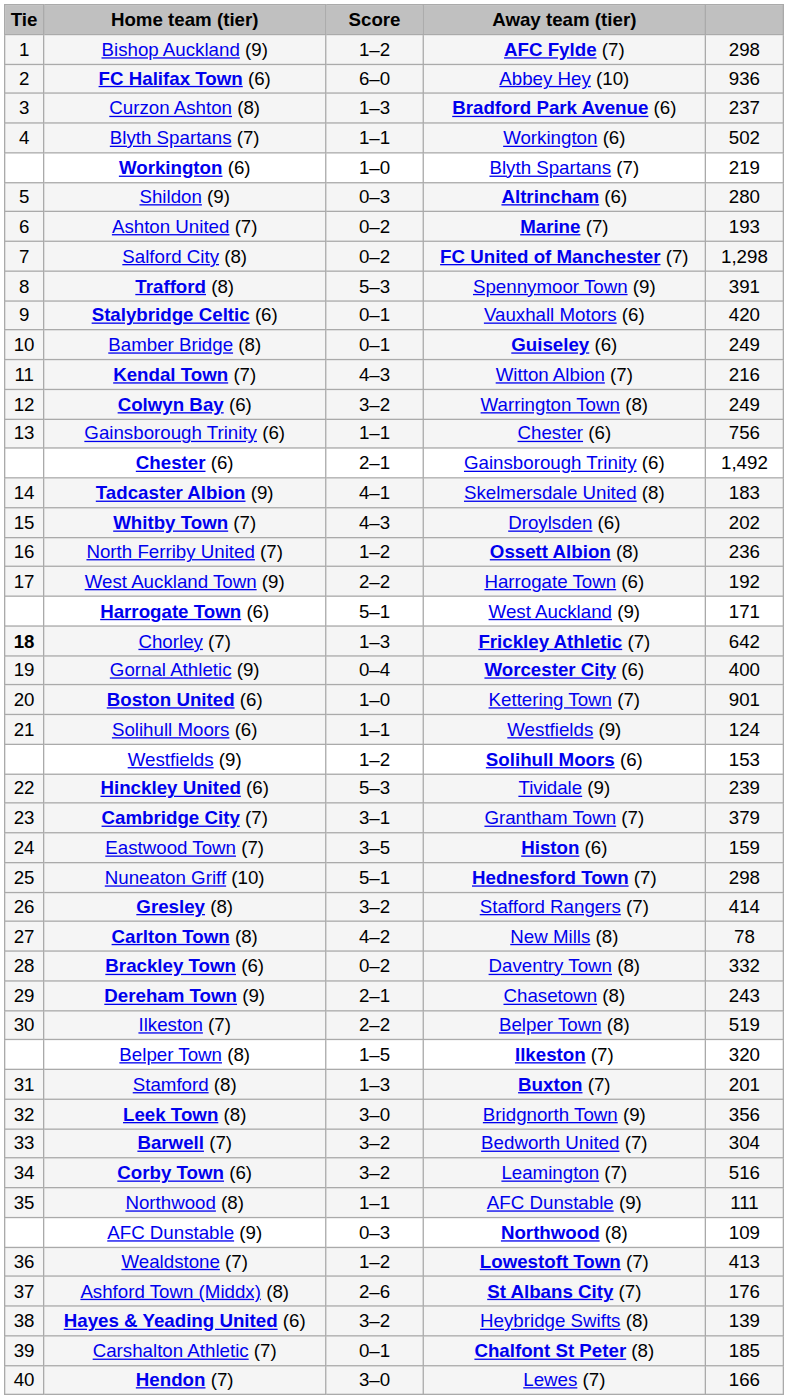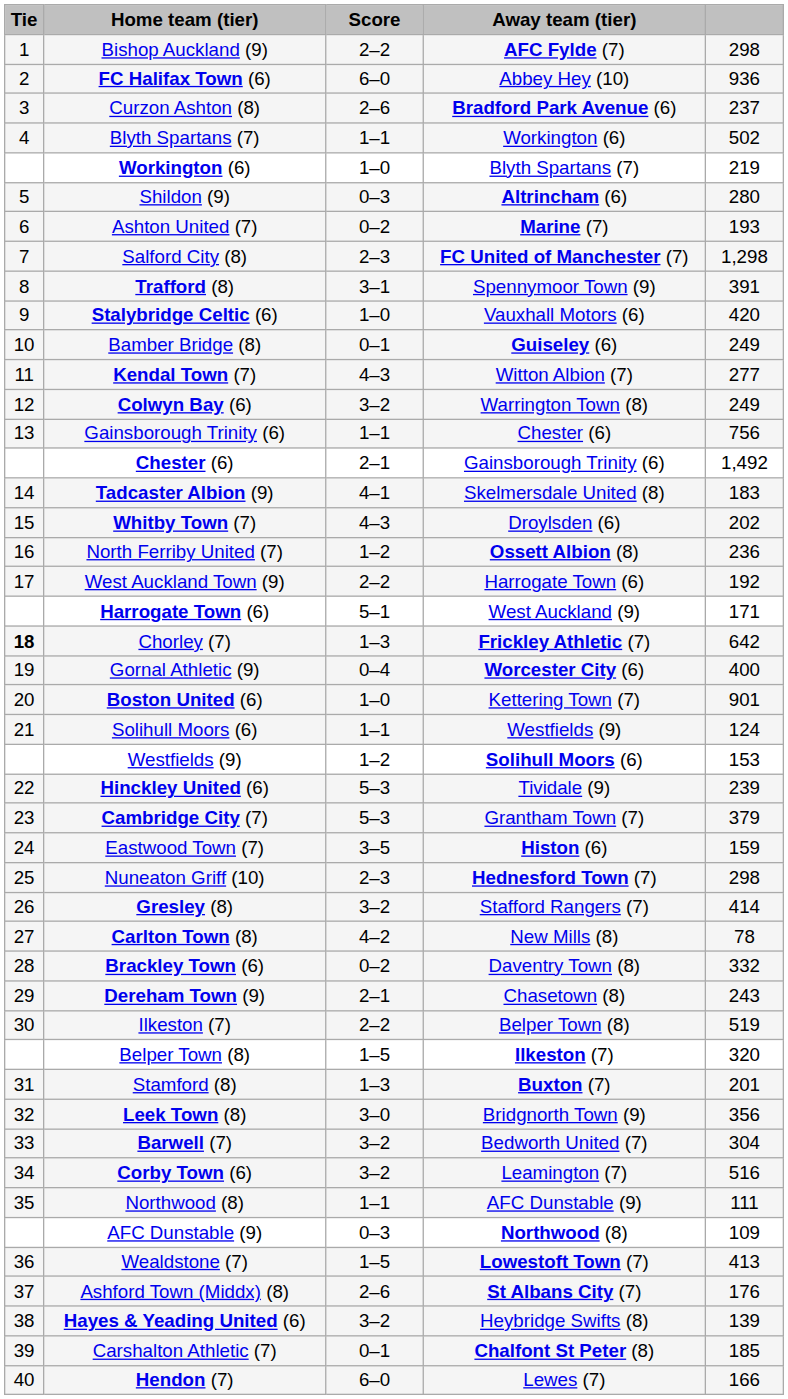Bishop Auckland (9) | Score: 1–2 -> 2–2
Curzon Ashton (8) | Score: 1–3 -> 2–6
Salford City (8) | Score: 0–2 -> 2–3
Trafford (8) | Score: 5–3 -> 3–1
Stalybridge Celtic (6) | Score: 0–1 -> 1–0
Kendal Town (7) | column 5: 216 -> 277
Cambridge City (7) | Score: 3–1 -> 5–3
Nuneaton Griff (10) | Score: 5–1 -> 2–3
Wealdstone (7) | Score: 1–2 -> 1–5
Hendon (7) | Score: 3–0 -> 6–0
